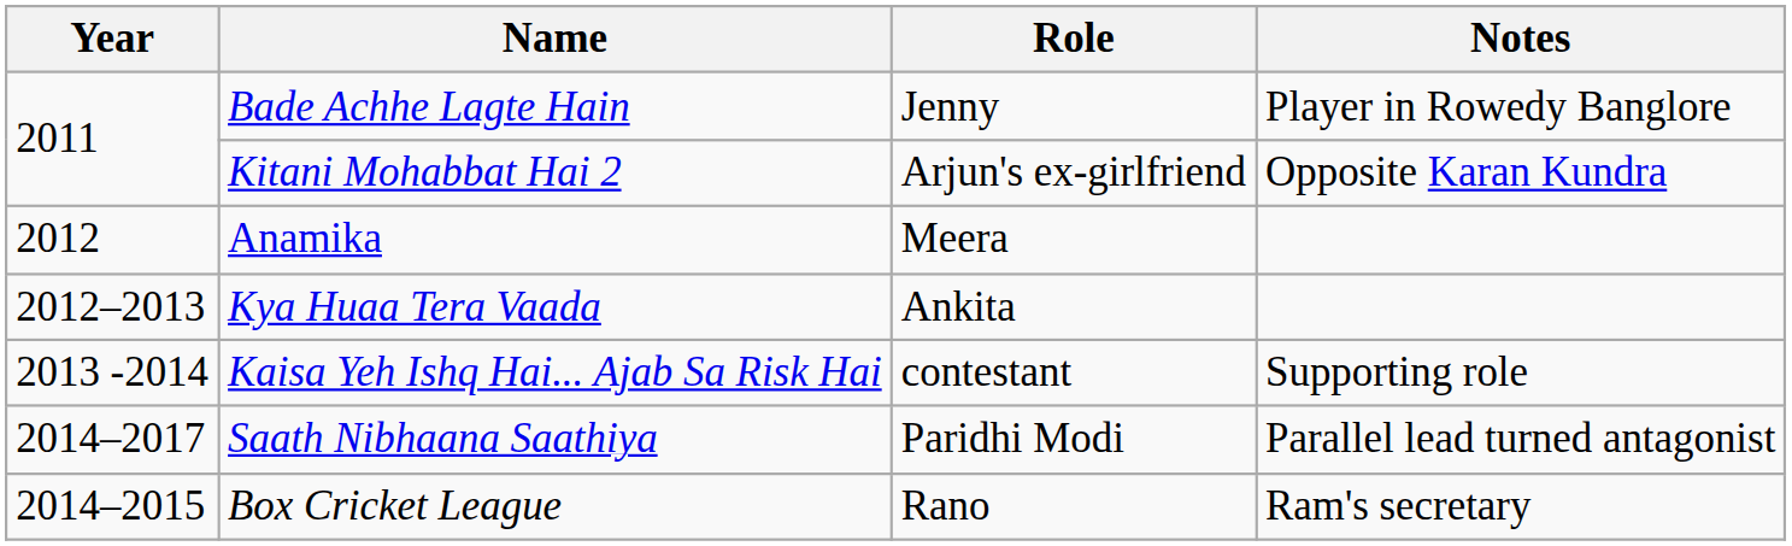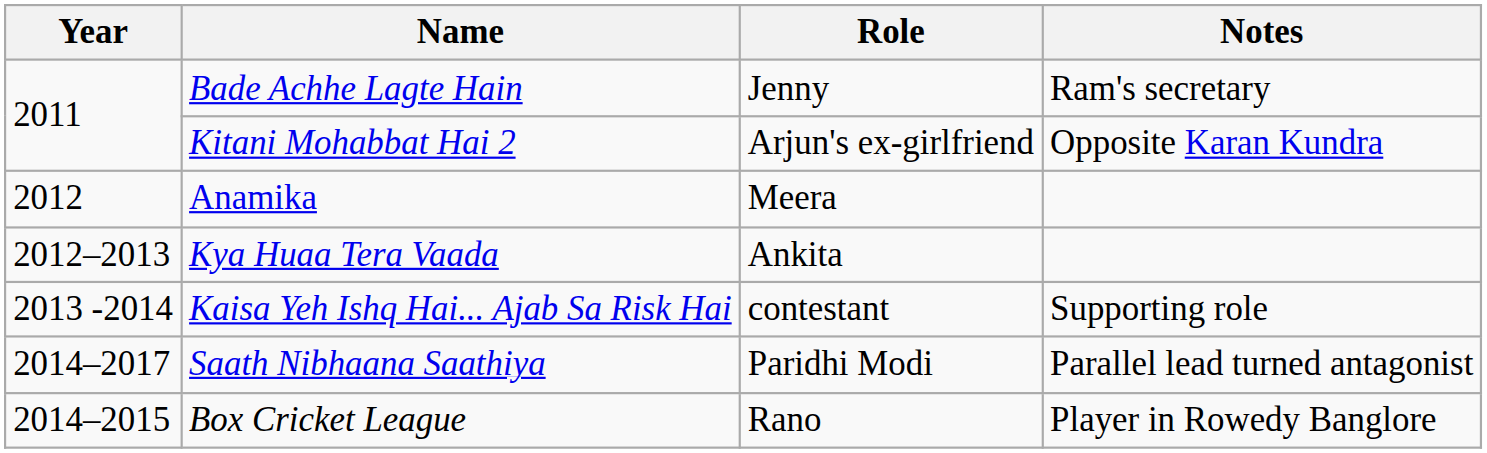Bade Achhe Lagte Hain | Notes: Player in Rowedy Banglore -> Ram's secretary
Box Cricket League | Notes: Ram's secretary -> Player in Rowedy Banglore
